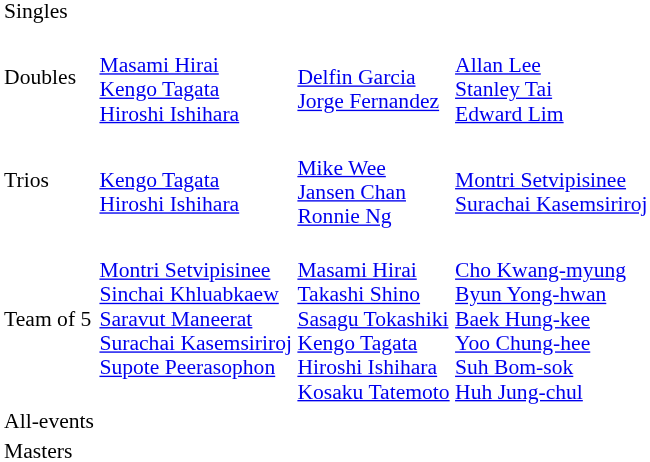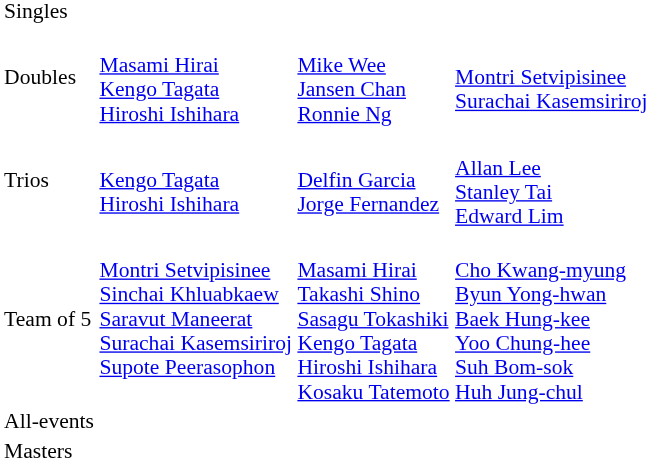Doubles | column 3: Delfin Garcia Jorge Fernandez -> Mike Wee Jansen Chan Ronnie Ng
Doubles | column 4: Allan Lee Stanley Tai Edward Lim -> Montri Setvipisinee Surachai Kasemsiriroj
Trios | column 3: Mike Wee Jansen Chan Ronnie Ng -> Delfin Garcia Jorge Fernandez
Trios | column 4: Montri Setvipisinee Surachai Kasemsiriroj -> Allan Lee Stanley Tai Edward Lim
